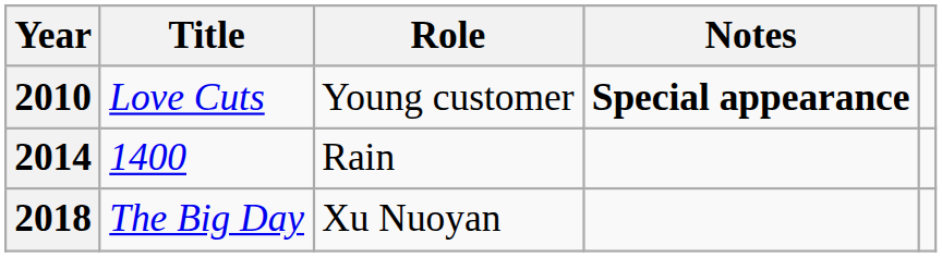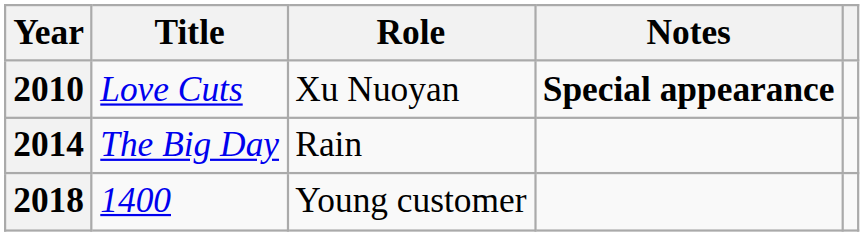2010 | Role: Young customer -> Xu Nuoyan
2014 | Title: 1400 -> The Big Day
2018 | Title: The Big Day -> 1400
2018 | Role: Xu Nuoyan -> Young customer
